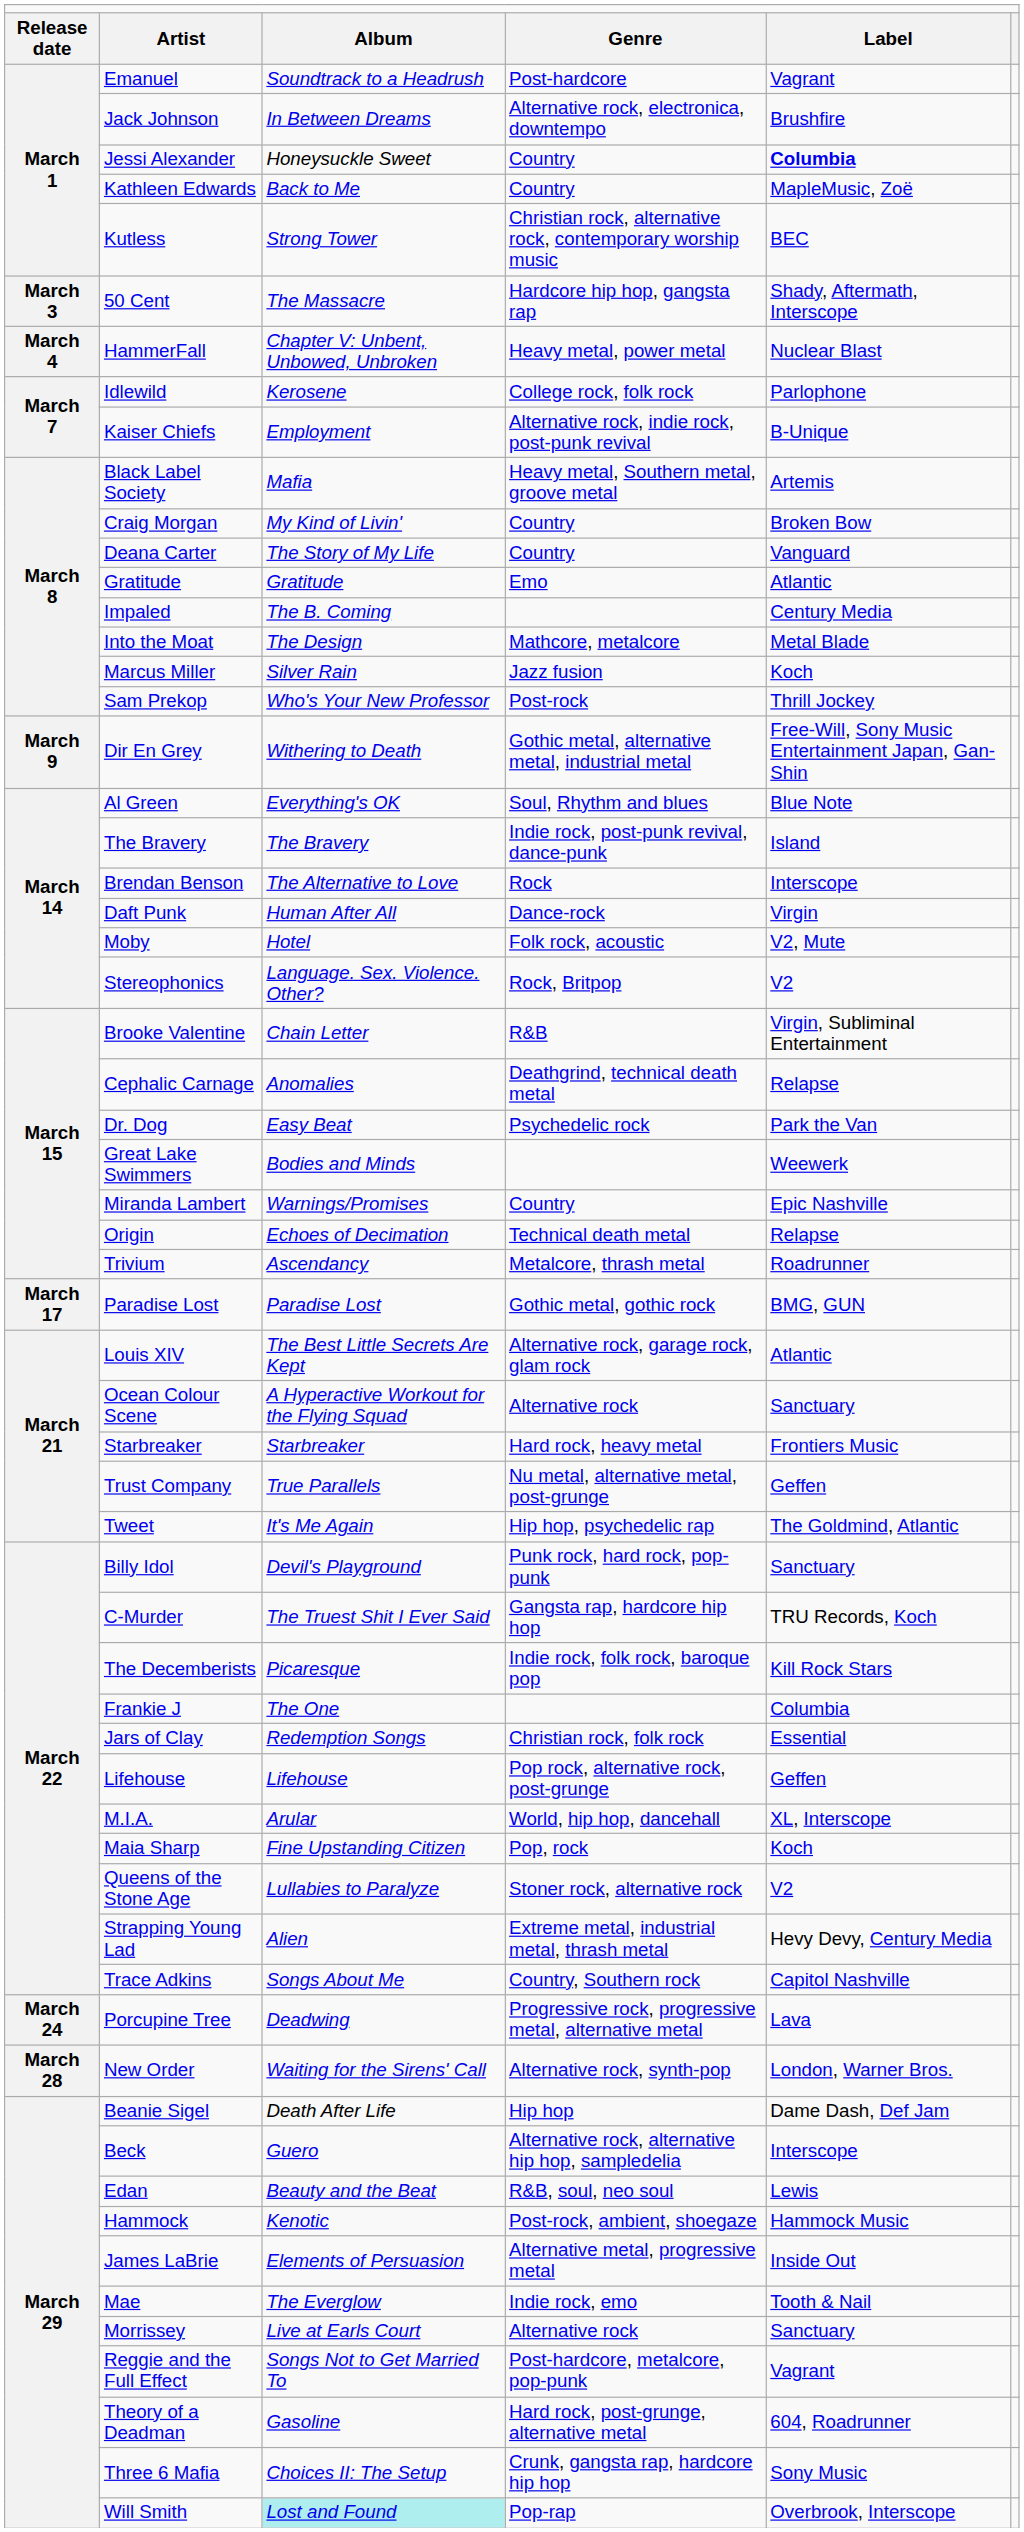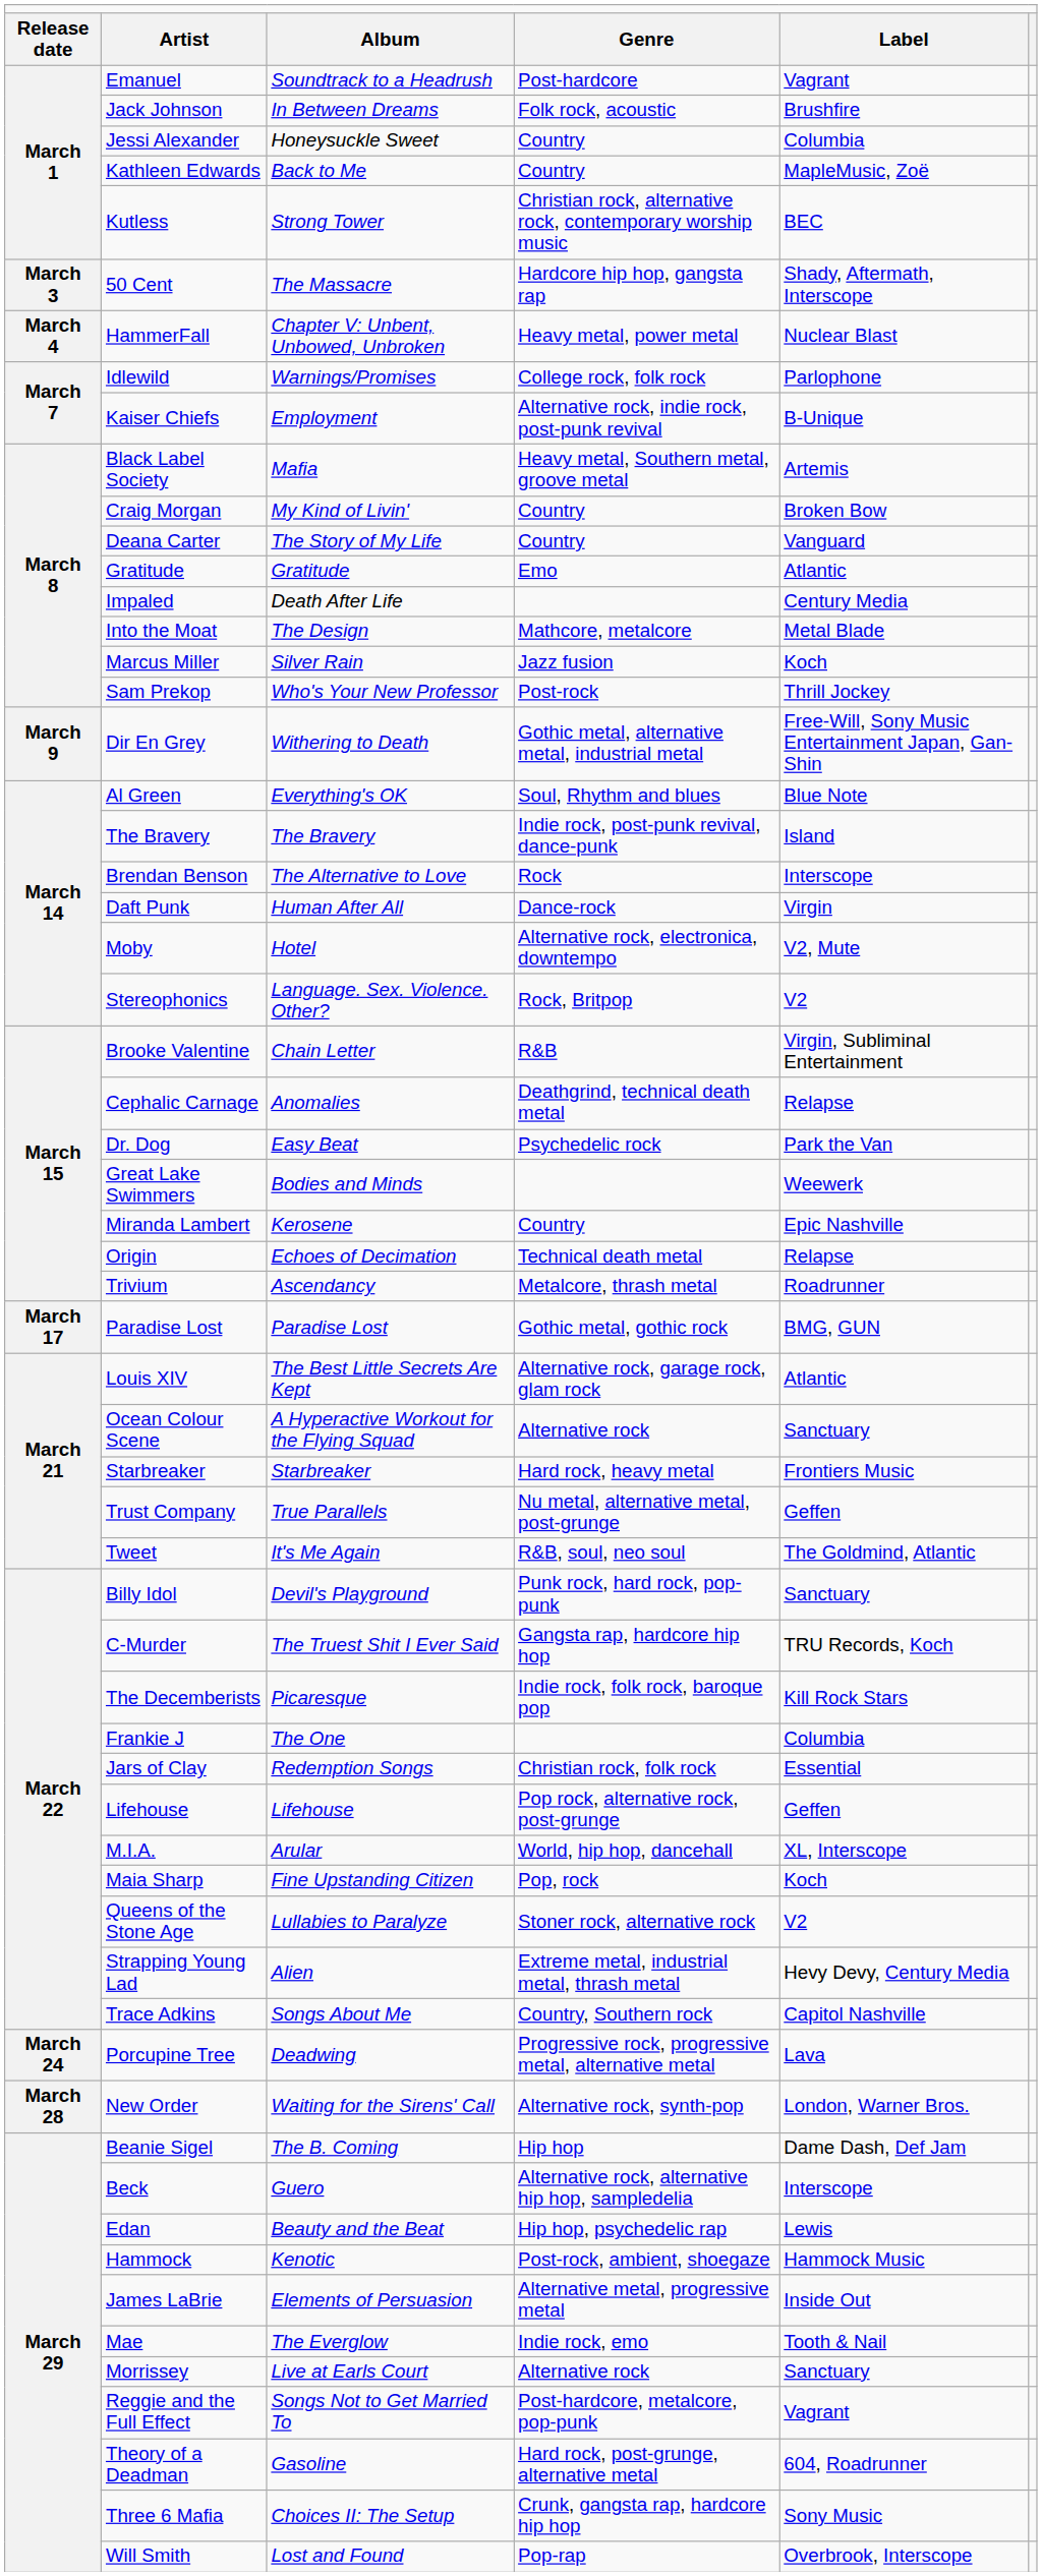Jack Johnson | column 4: Alternative rock, electronica, downtempo -> Folk rock, acoustic
Jessi Alexander | column 5: bold -> normal
Idlewild | column 3: Kerosene -> Warnings/Promises
Impaled | column 3: The B. Coming -> Death After Life
Moby | column 4: Folk rock, acoustic -> Alternative rock, electronica, downtempo
Miranda Lambert | column 3: Warnings/Promises -> Kerosene
Tweet | column 4: Hip hop, psychedelic rap -> R&B, soul, neo soul
Beanie Sigel | column 3: Death After Life -> The B. Coming
Edan | column 4: R&B, soul, neo soul -> Hip hop, psychedelic rap
Will Smith | column 3: paleturquoise background -> no background
